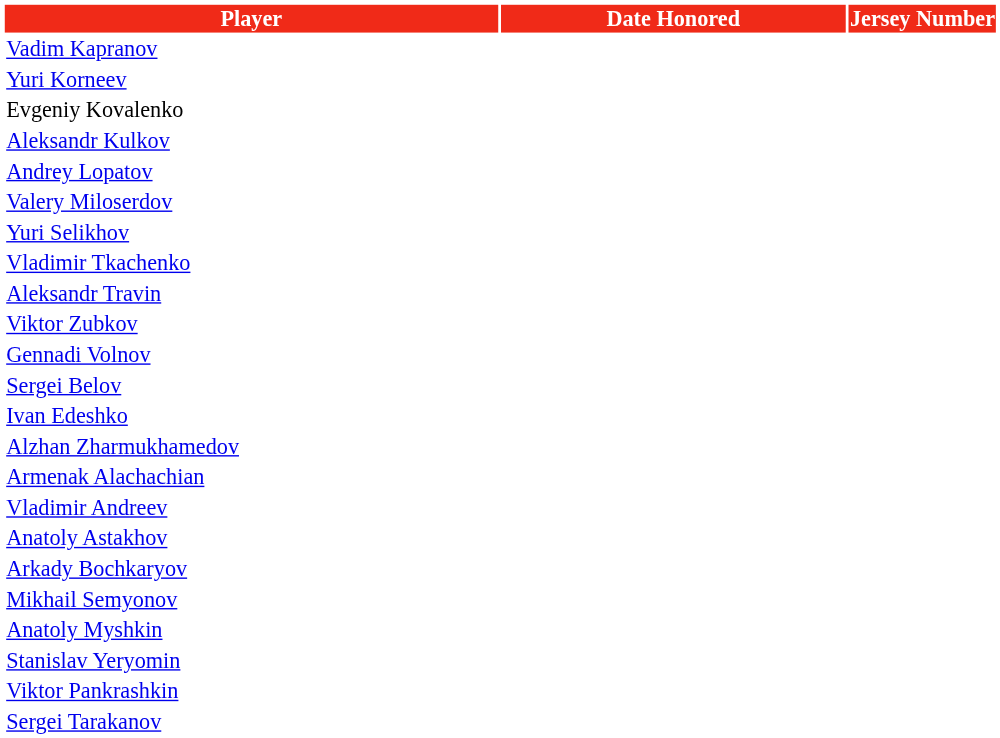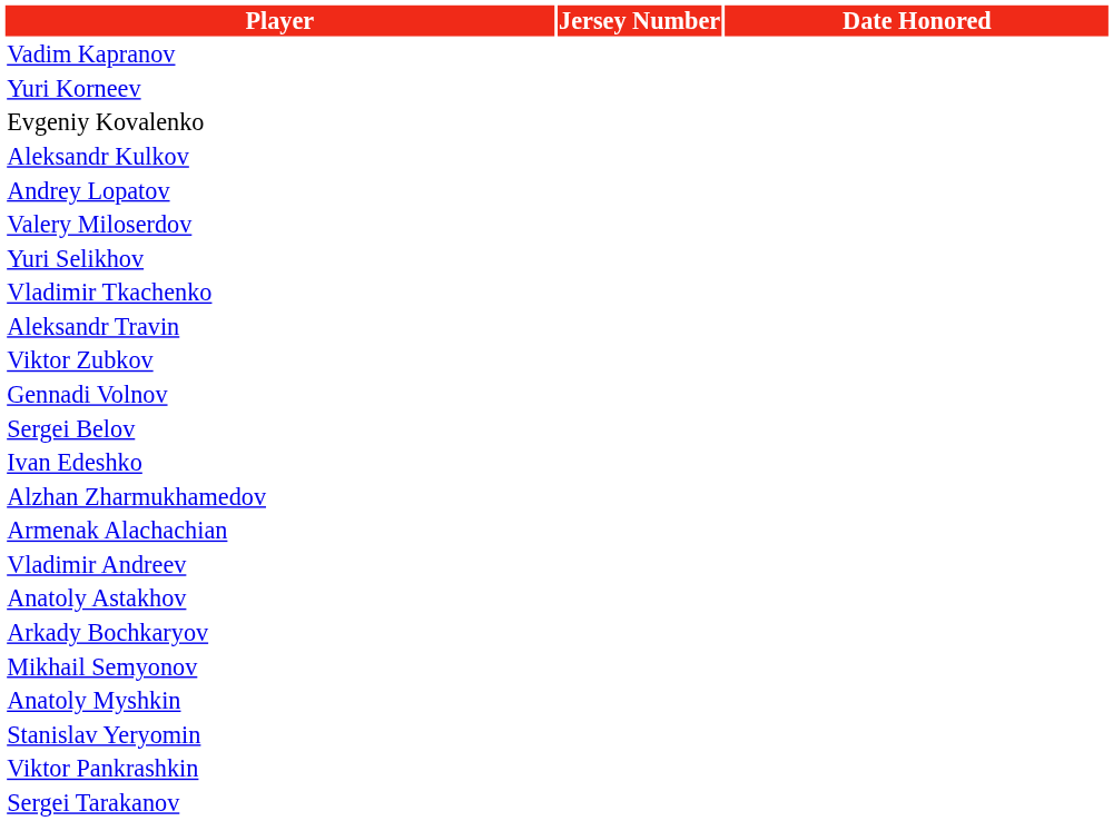columns swapped: Jersey Number <-> Date Honored
